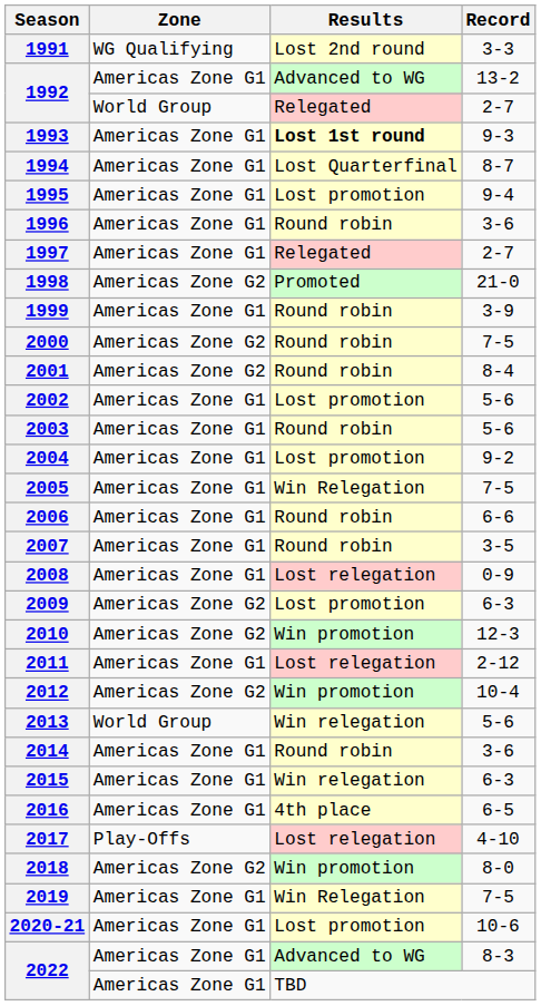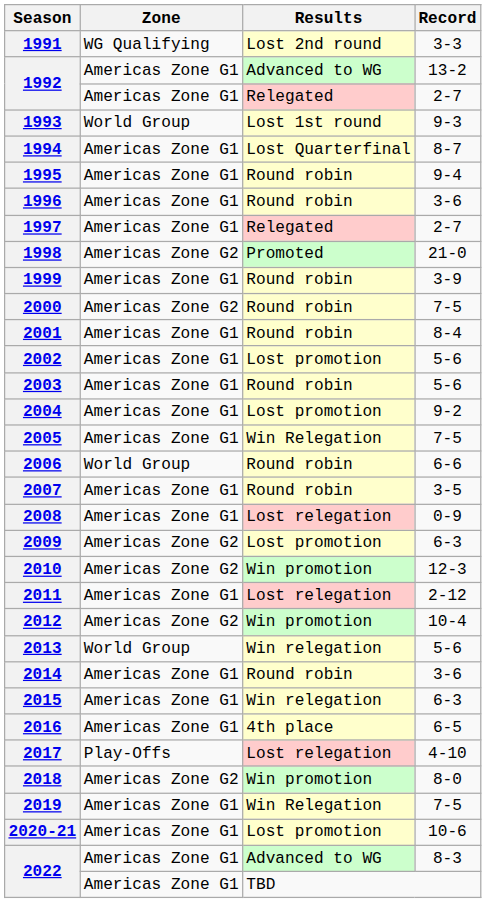1992 / 2-7 | Zone: World Group -> Americas Zone G1
1993 | Zone: Americas Zone G1 -> World Group
1993 | Results: bold -> normal
1995 | Results: Lost promotion -> Round robin
2001 | Zone: Americas Zone G2 -> Americas Zone G1
2006 | Zone: Americas Zone G1 -> World Group
